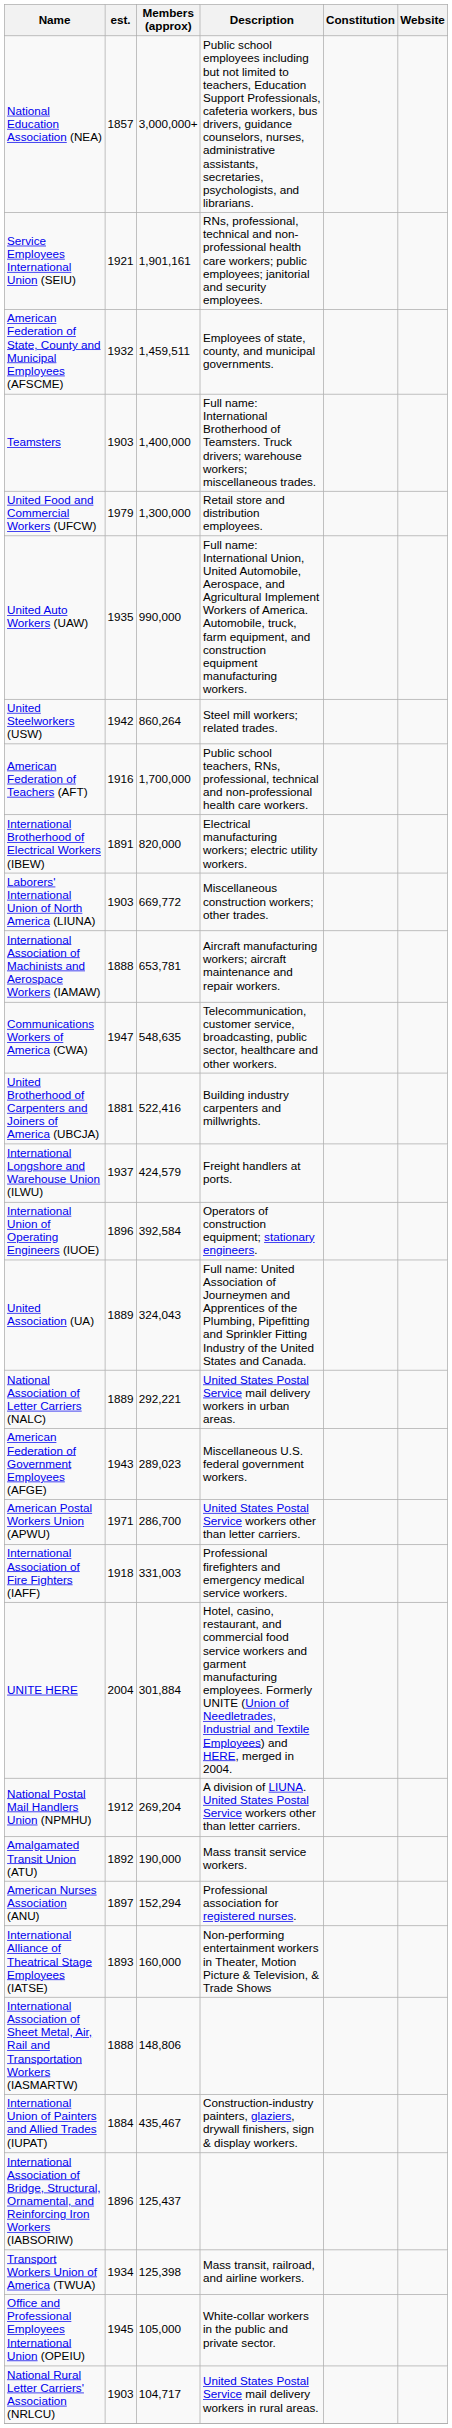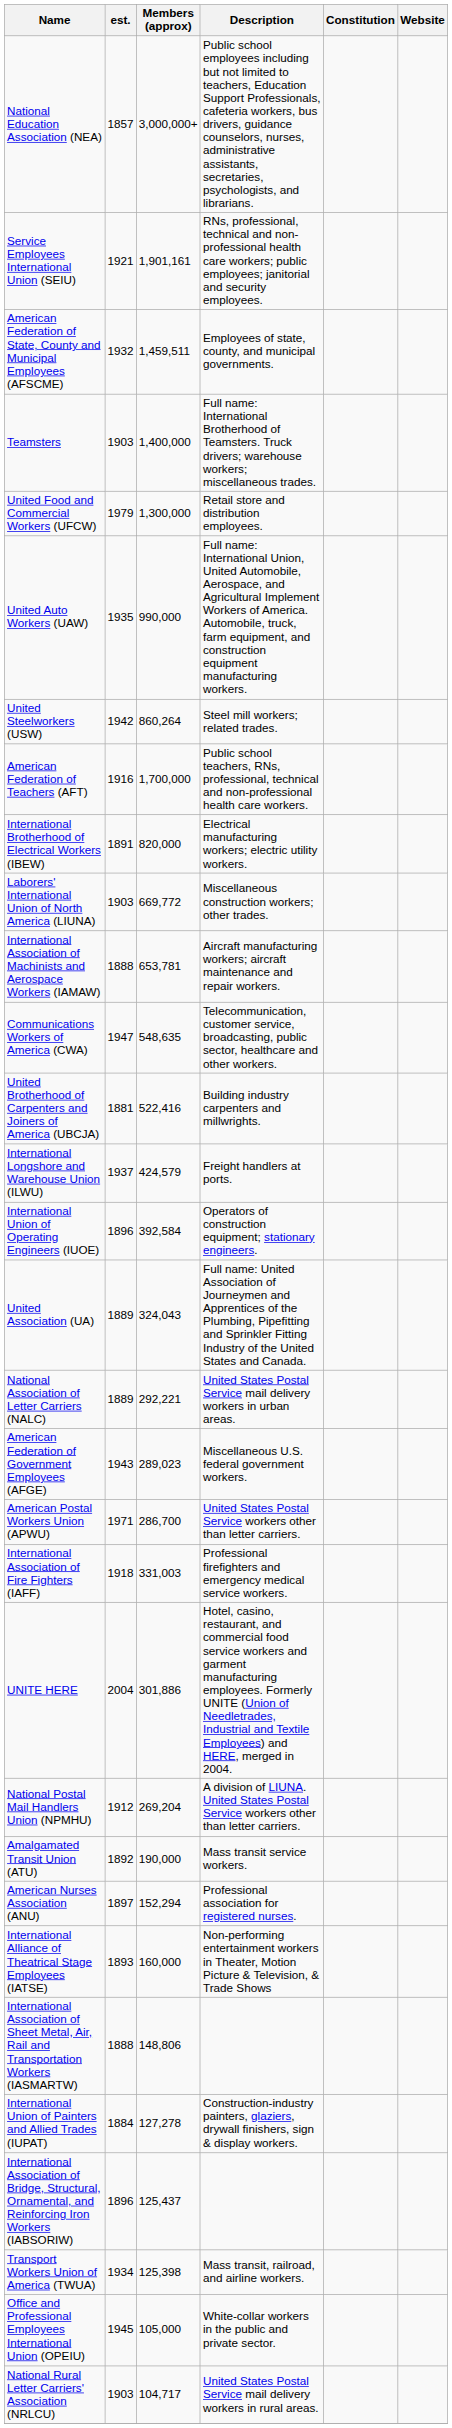UNITE HERE | Members (approx): 301,884 -> 301,886
International Union of Painters and Allied Trades (IUPAT) | Members (approx): 435,467 -> 127,278
